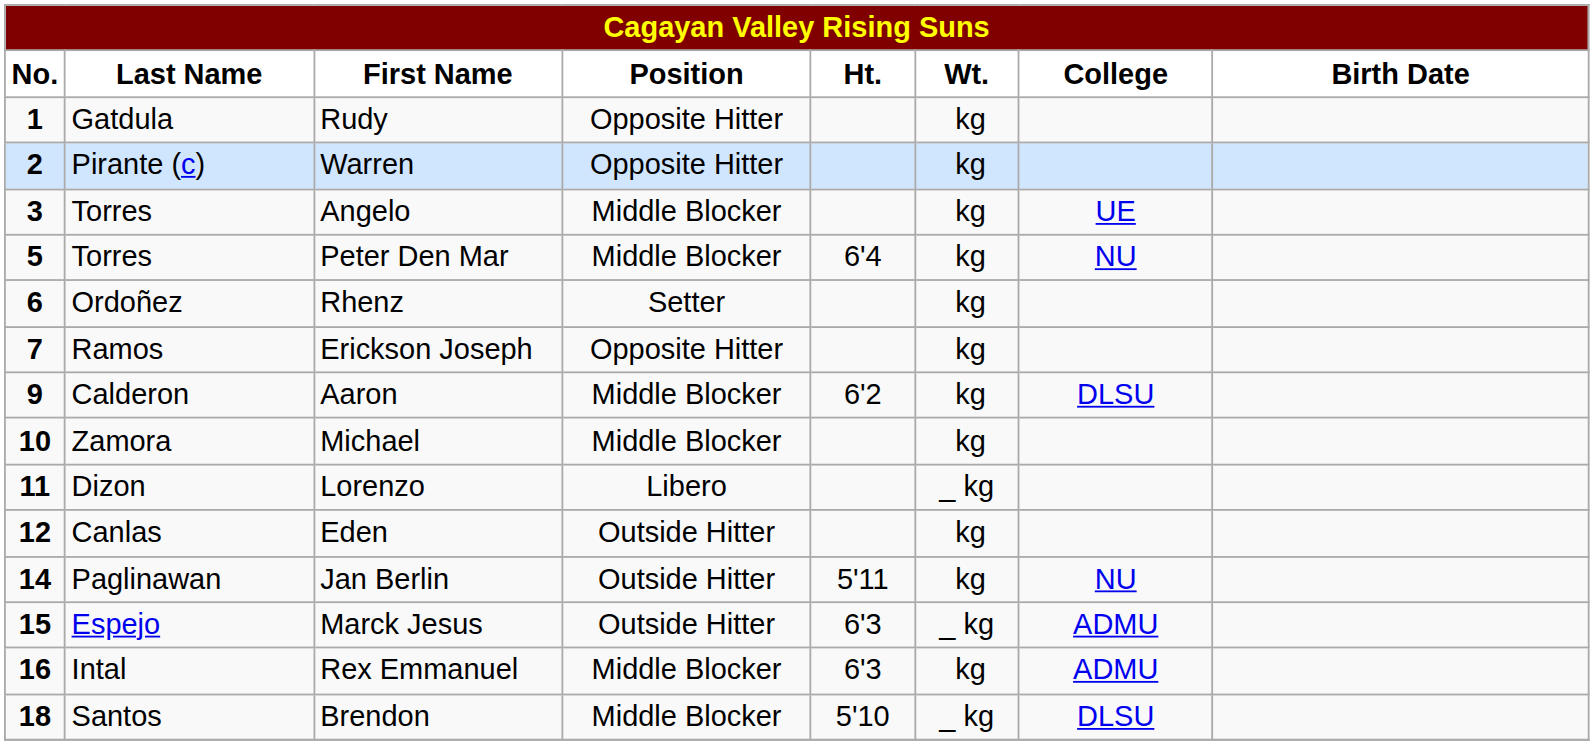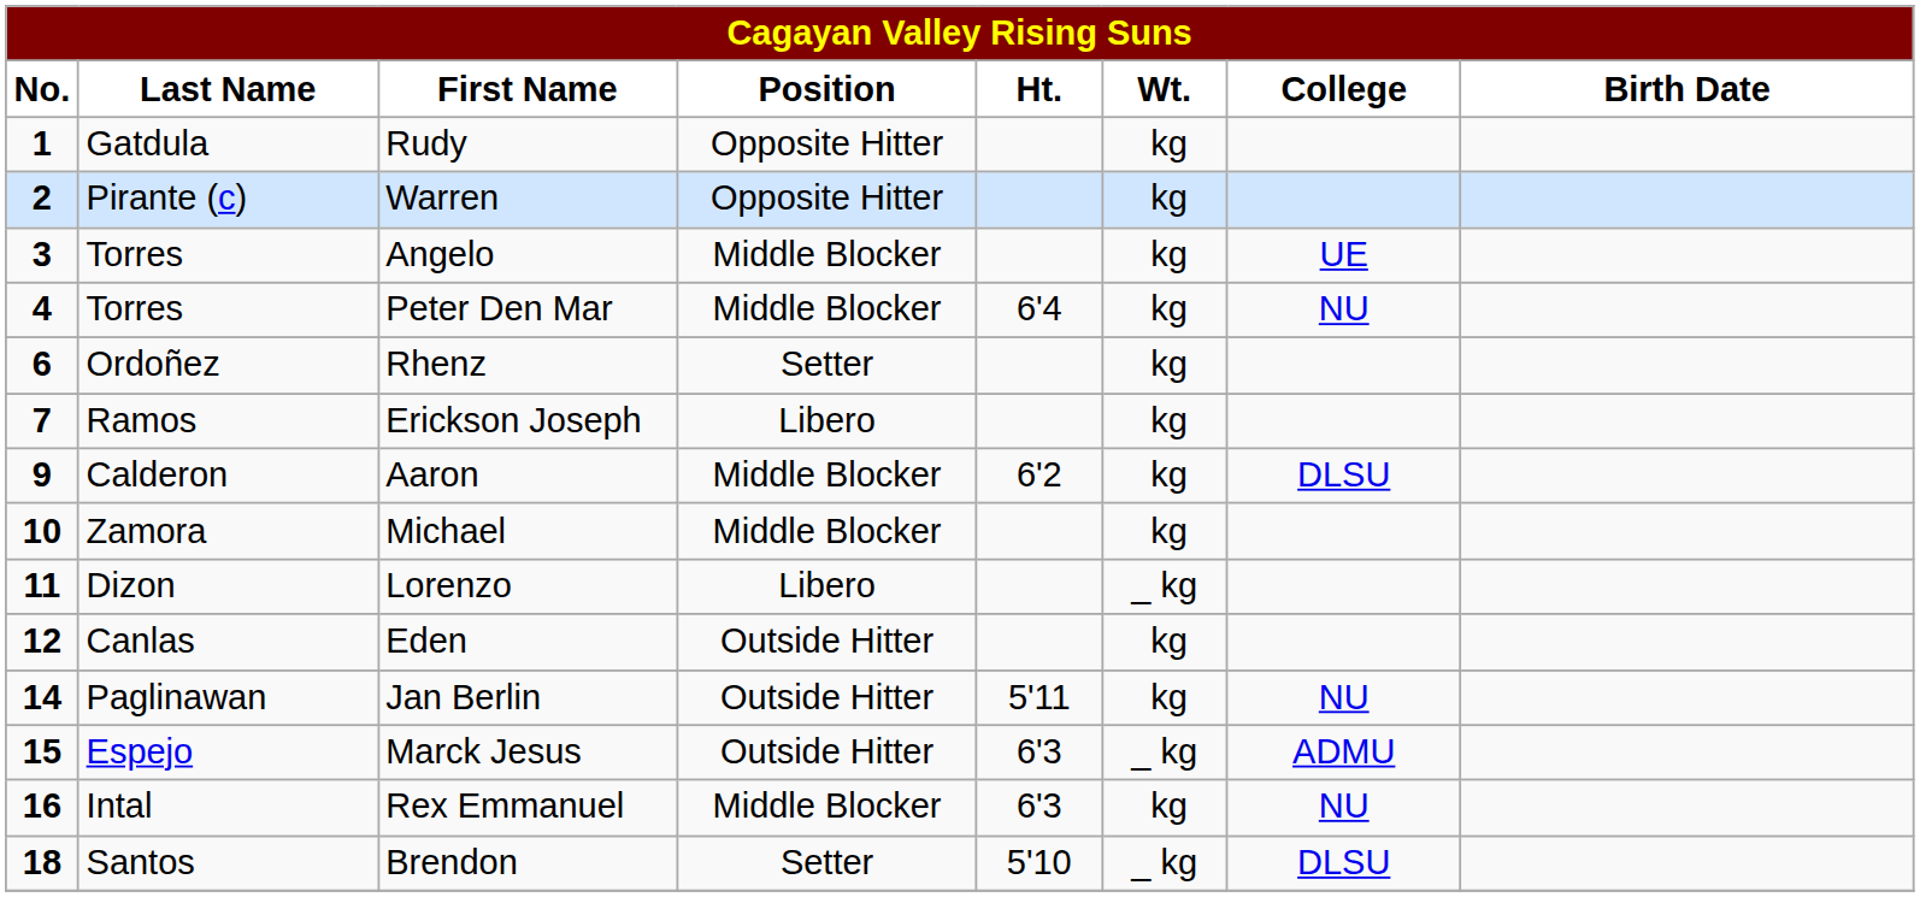Peter Den Mar | No.: 5 -> 4
Erickson Joseph | Position: Opposite Hitter -> Libero
Rex Emmanuel | College: ADMU -> NU
Brendon | Position: Middle Blocker -> Setter
